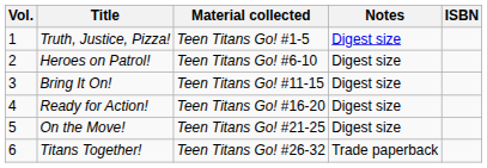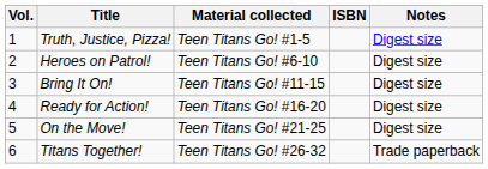columns swapped: ISBN <-> Notes
